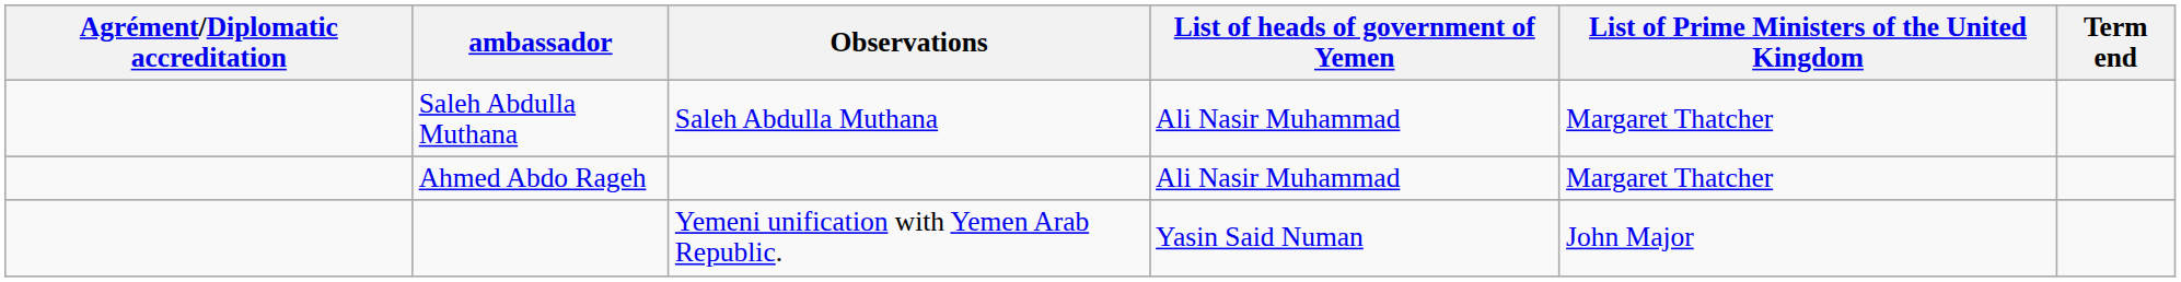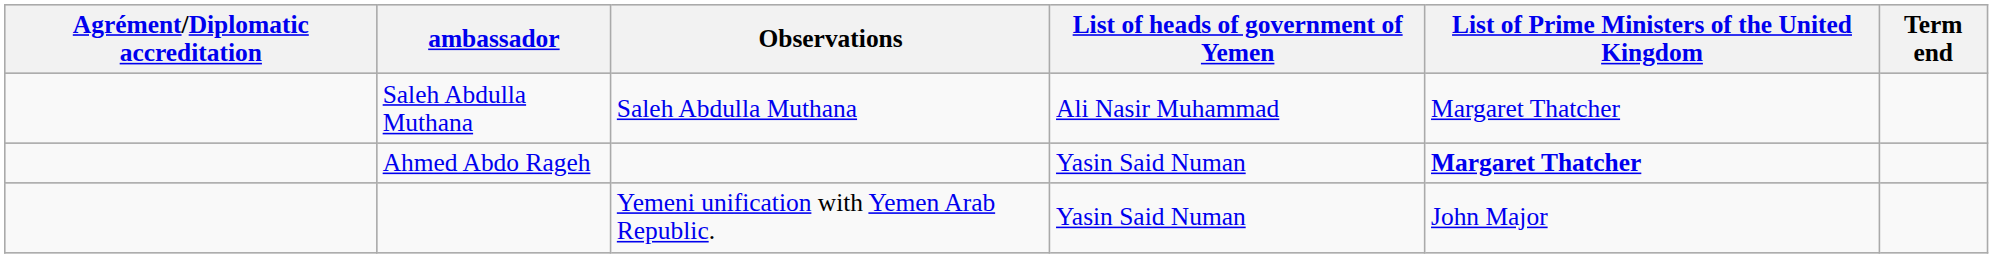Ahmed Abdo Rageh | List of heads of government of Yemen: Ali Nasir Muhammad -> Yasin Said Numan
Ahmed Abdo Rageh | List of Prime Ministers of the United Kingdom: normal -> bold
